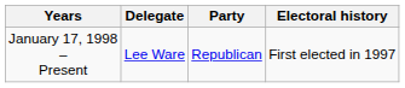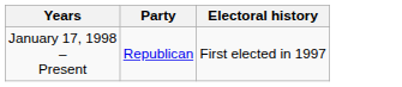- column: Delegate | Lee Ware
